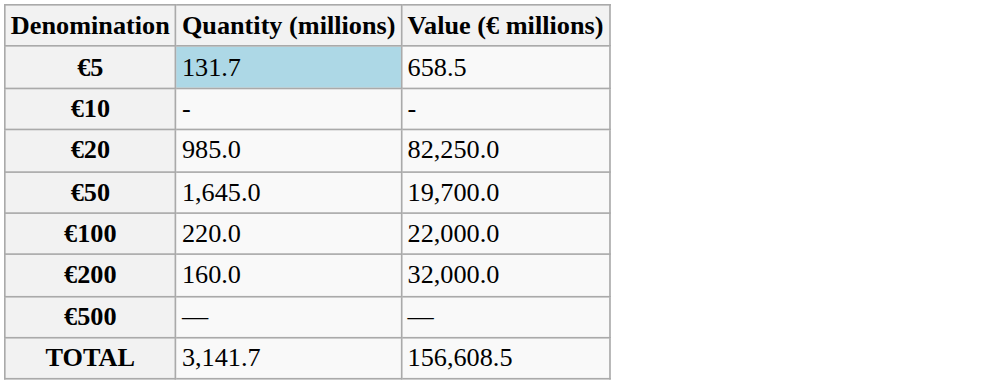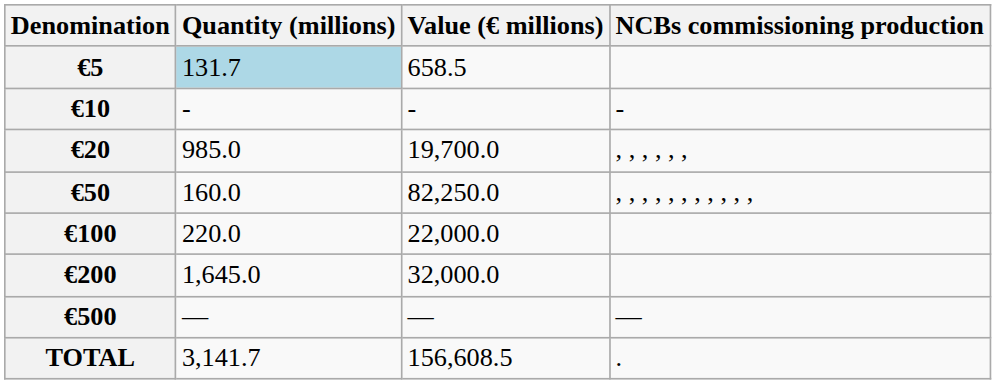+ column: NCBs commissioning production | - | , , , , , , | , , , , , , , , , , , | — | .
€20 | Value (€ millions): 82,250.0 -> 19,700.0
€50 | Quantity (millions): 1,645.0 -> 160.0
€50 | Value (€ millions): 19,700.0 -> 82,250.0
€200 | Quantity (millions): 160.0 -> 1,645.0
